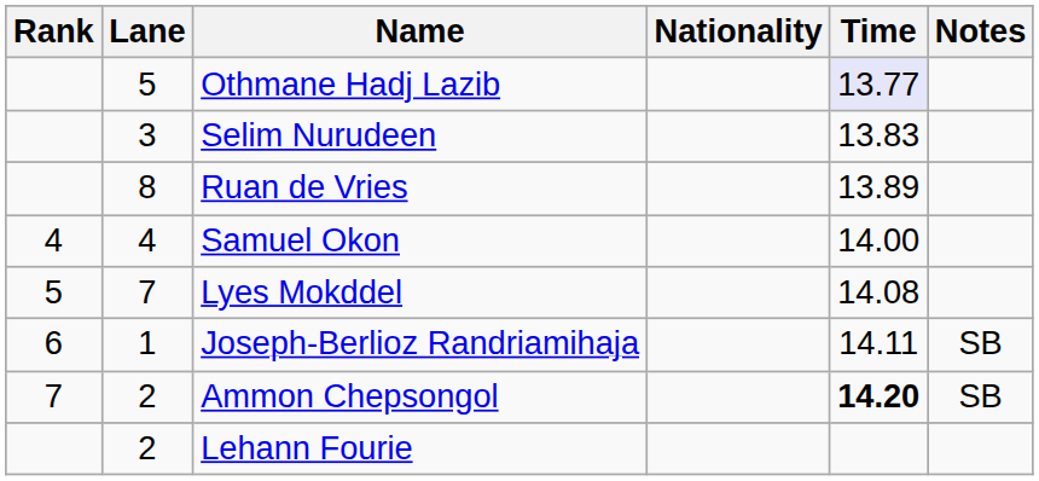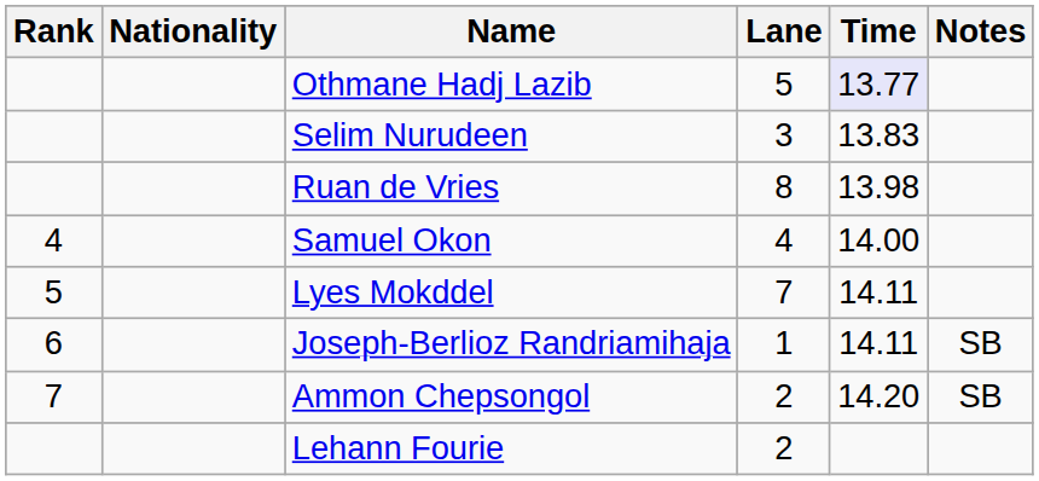columns swapped: Lane <-> Nationality
Ruan de Vries | Time: 13.89 -> 13.98
Lyes Mokddel | Time: 14.08 -> 14.11
Ammon Chepsongol | Time: bold -> normal
